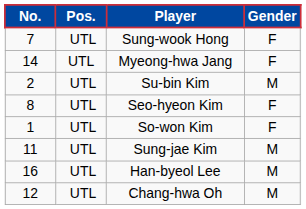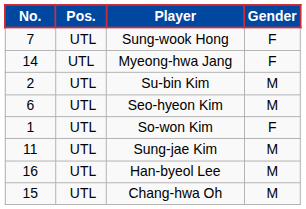Seo-hyeon Kim | No.: 8 -> 6
Seo-hyeon Kim | Gender: F -> M
Chang-hwa Oh | No.: 12 -> 15
